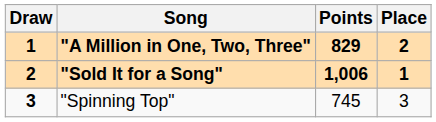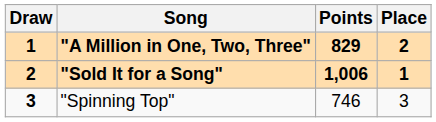"Spinning Top" | Points: 745 -> 746
